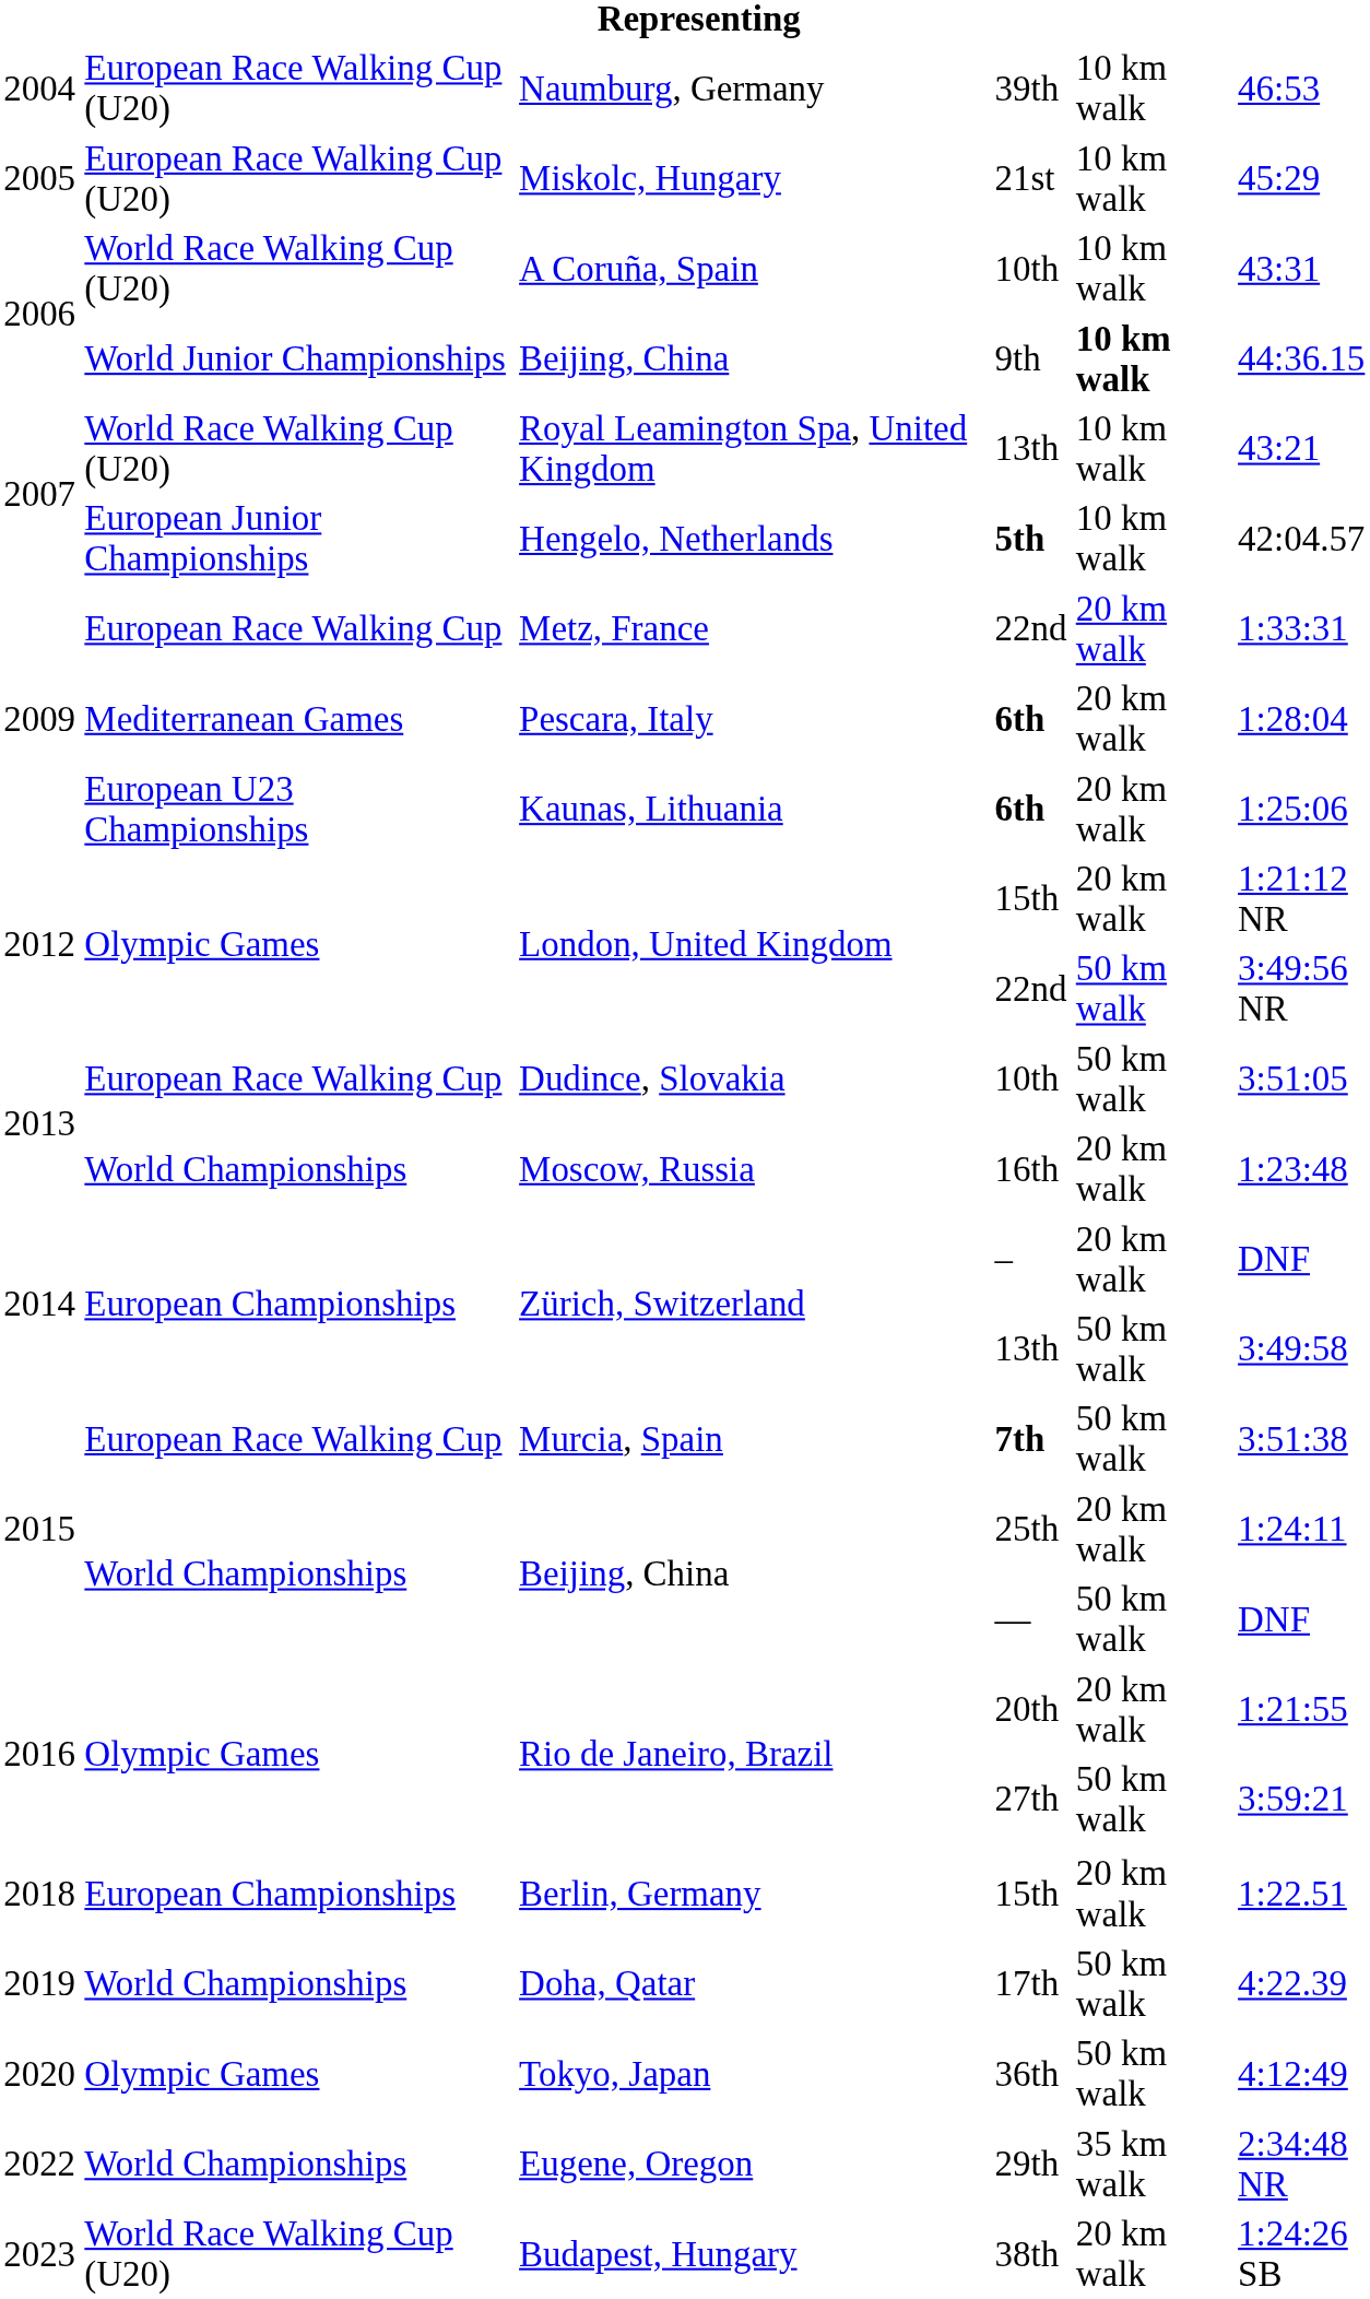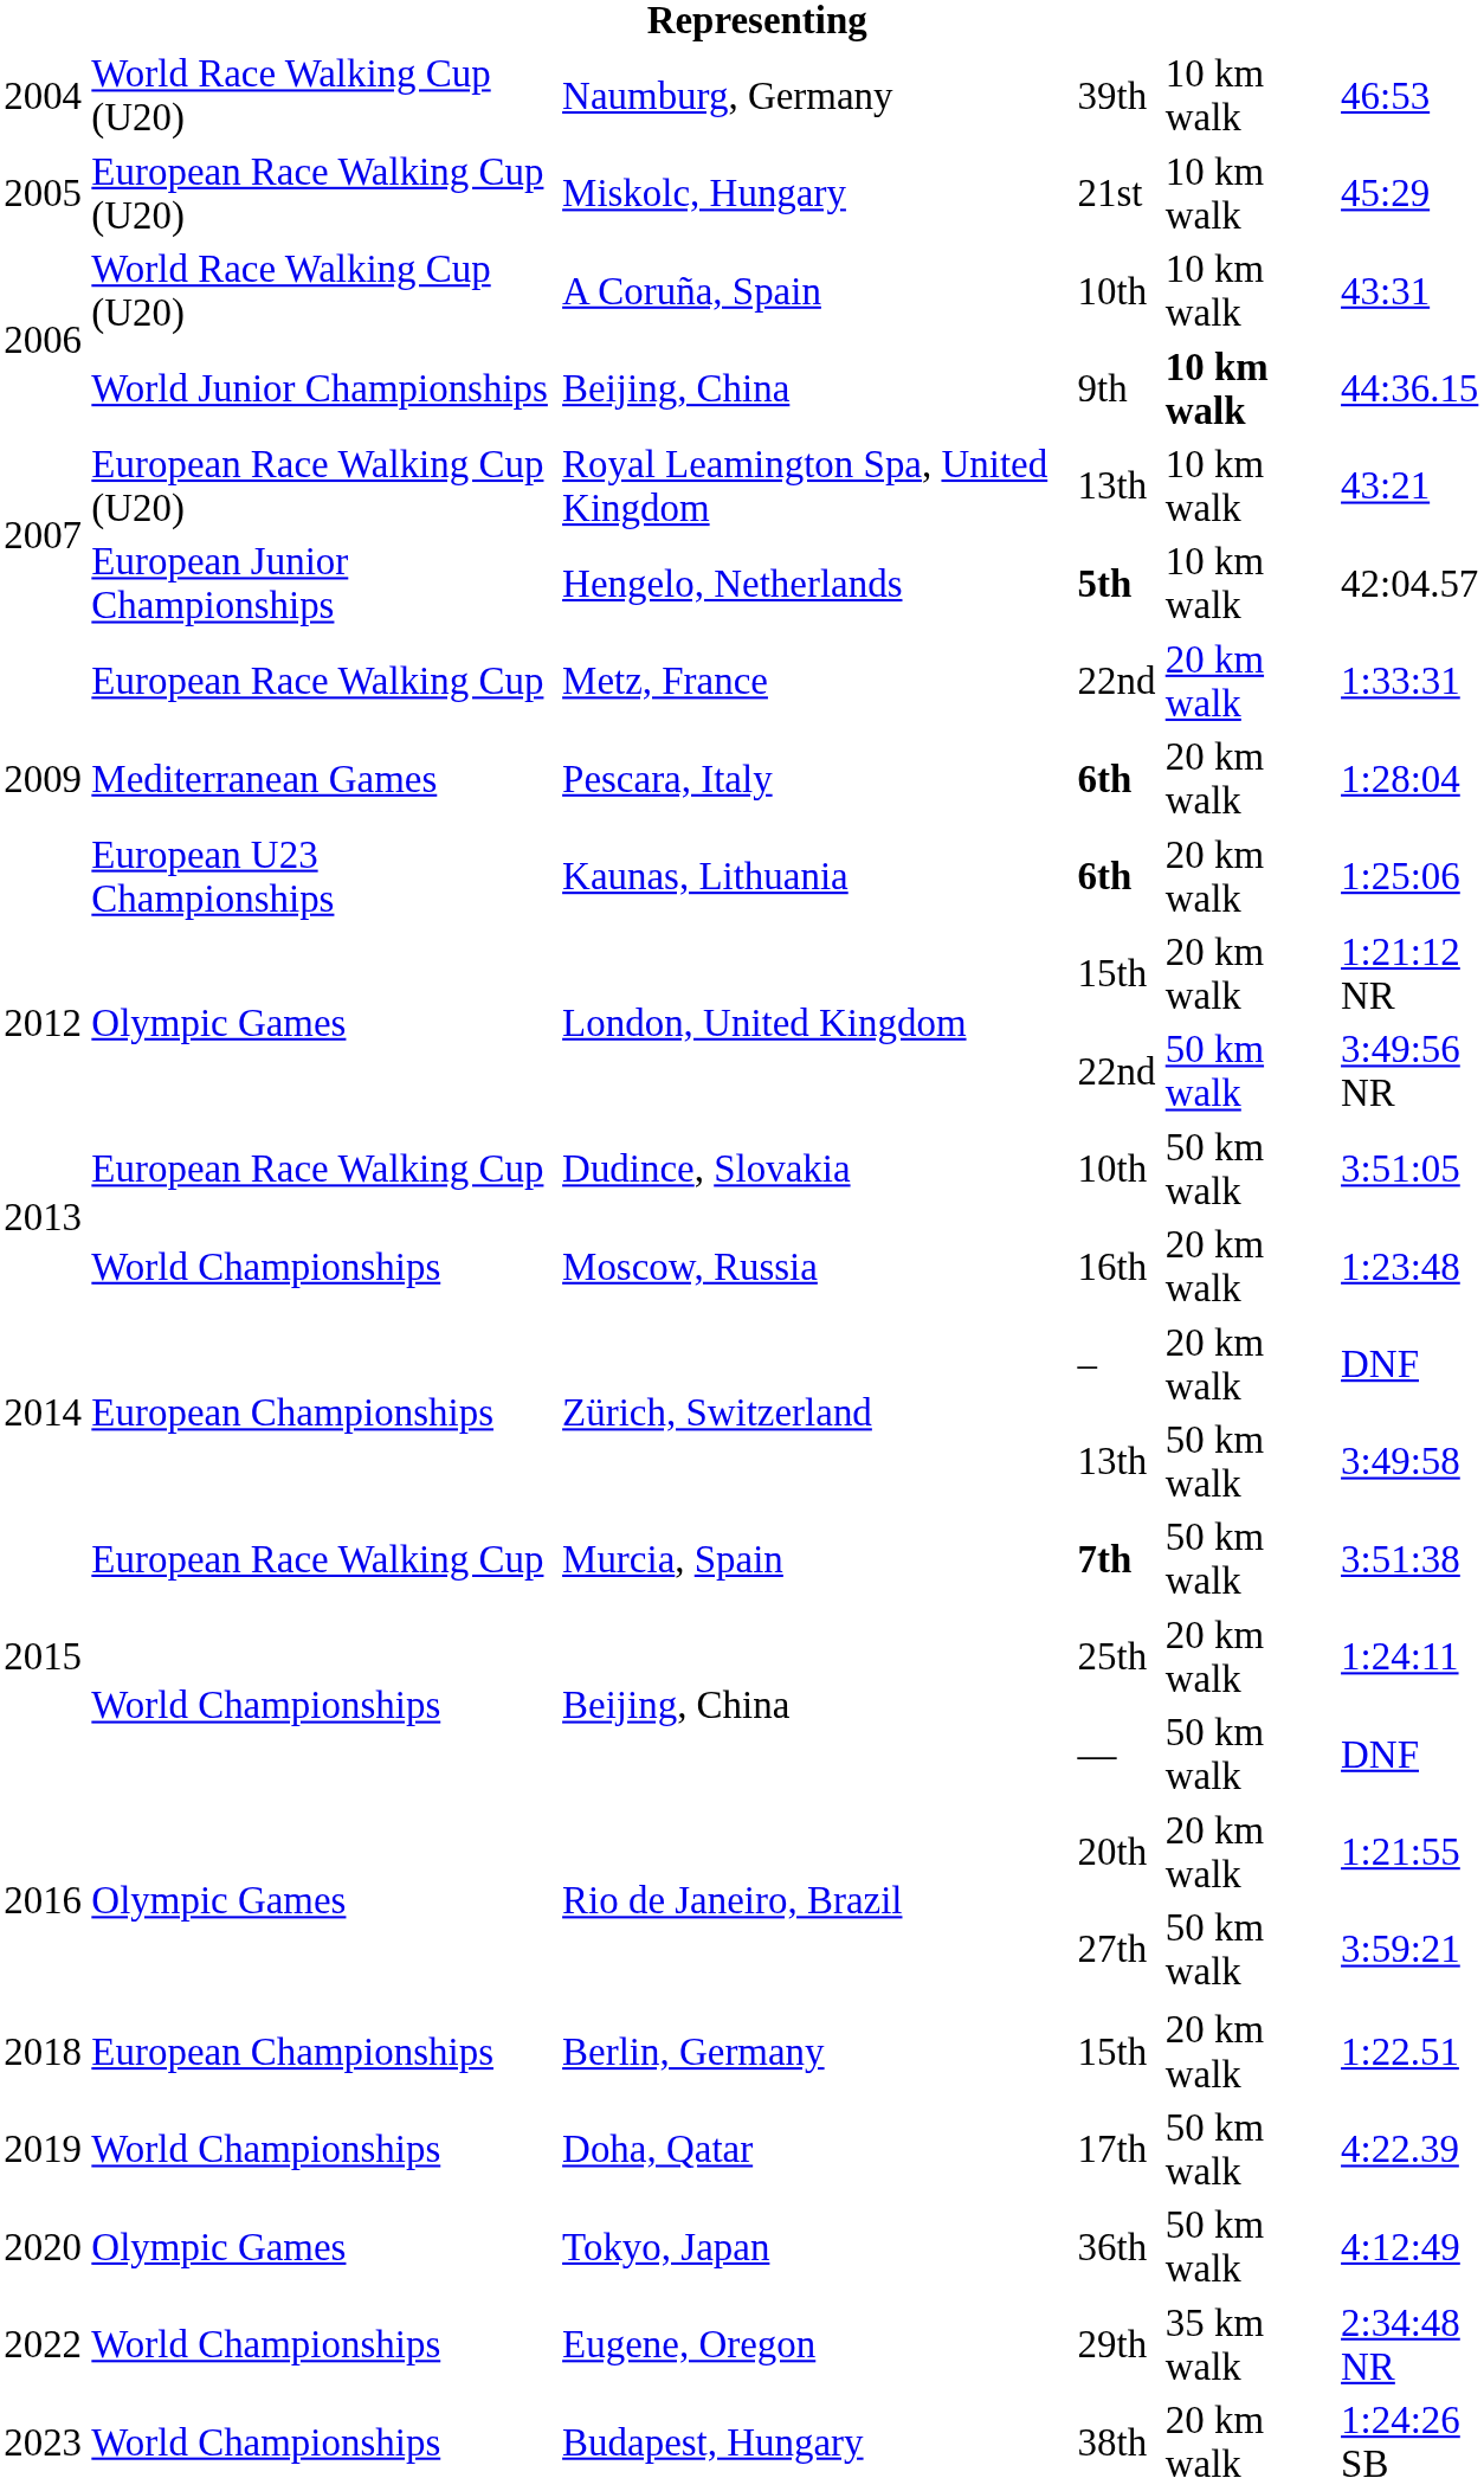Naumburg, Germany | column 2: European Race Walking Cup (U20) -> World Race Walking Cup (U20)
Royal Leamington Spa, United Kingdom | column 2: World Race Walking Cup (U20) -> European Race Walking Cup (U20)
Budapest, Hungary | column 2: World Race Walking Cup (U20) -> World Championships
